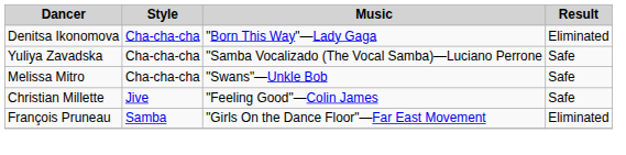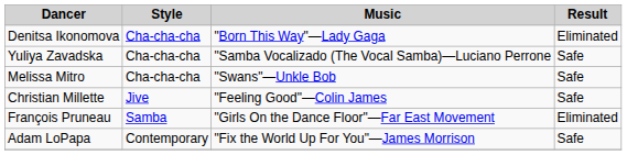+ row: Adam LoPapa | Contemporary | "Fix the World Up For You"—James Morrison | Safe
